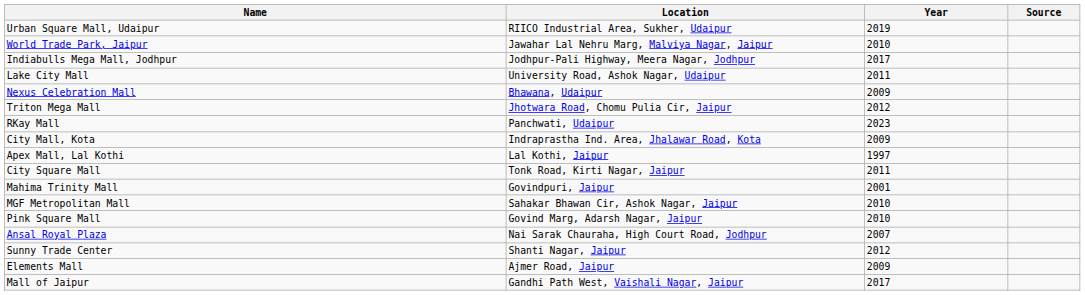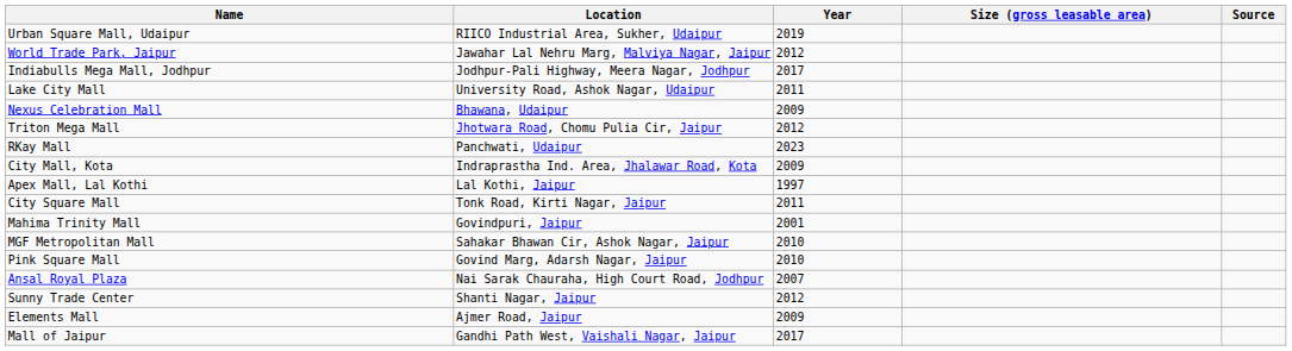+ column: Size (gross leasable area)
World Trade Park, Jaipur | Year: 2010 -> 2012
